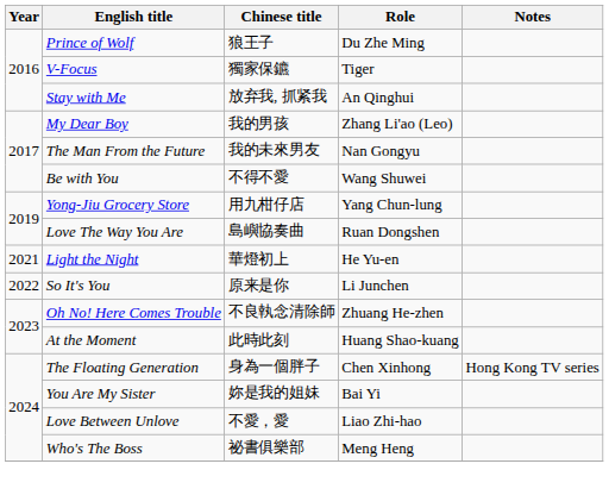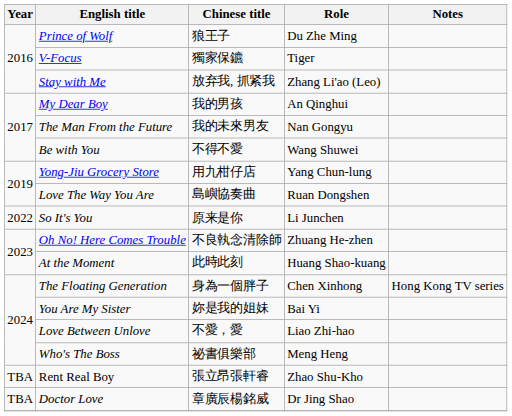Stay with Me | Role: An Qinghui -> Zhang Li'ao (Leo)
My Dear Boy | Role: Zhang Li'ao (Leo) -> An Qinghui
- row: 2021 | Light the Night | 華燈初上 | He Yu-en
+ row: TBA | Rent Real Boy | 張立昂張軒睿 | Zhao Shu-Kho
+ row: TBA | Doctor Love | 章廣辰楊銘威 | Dr Jing Shao
